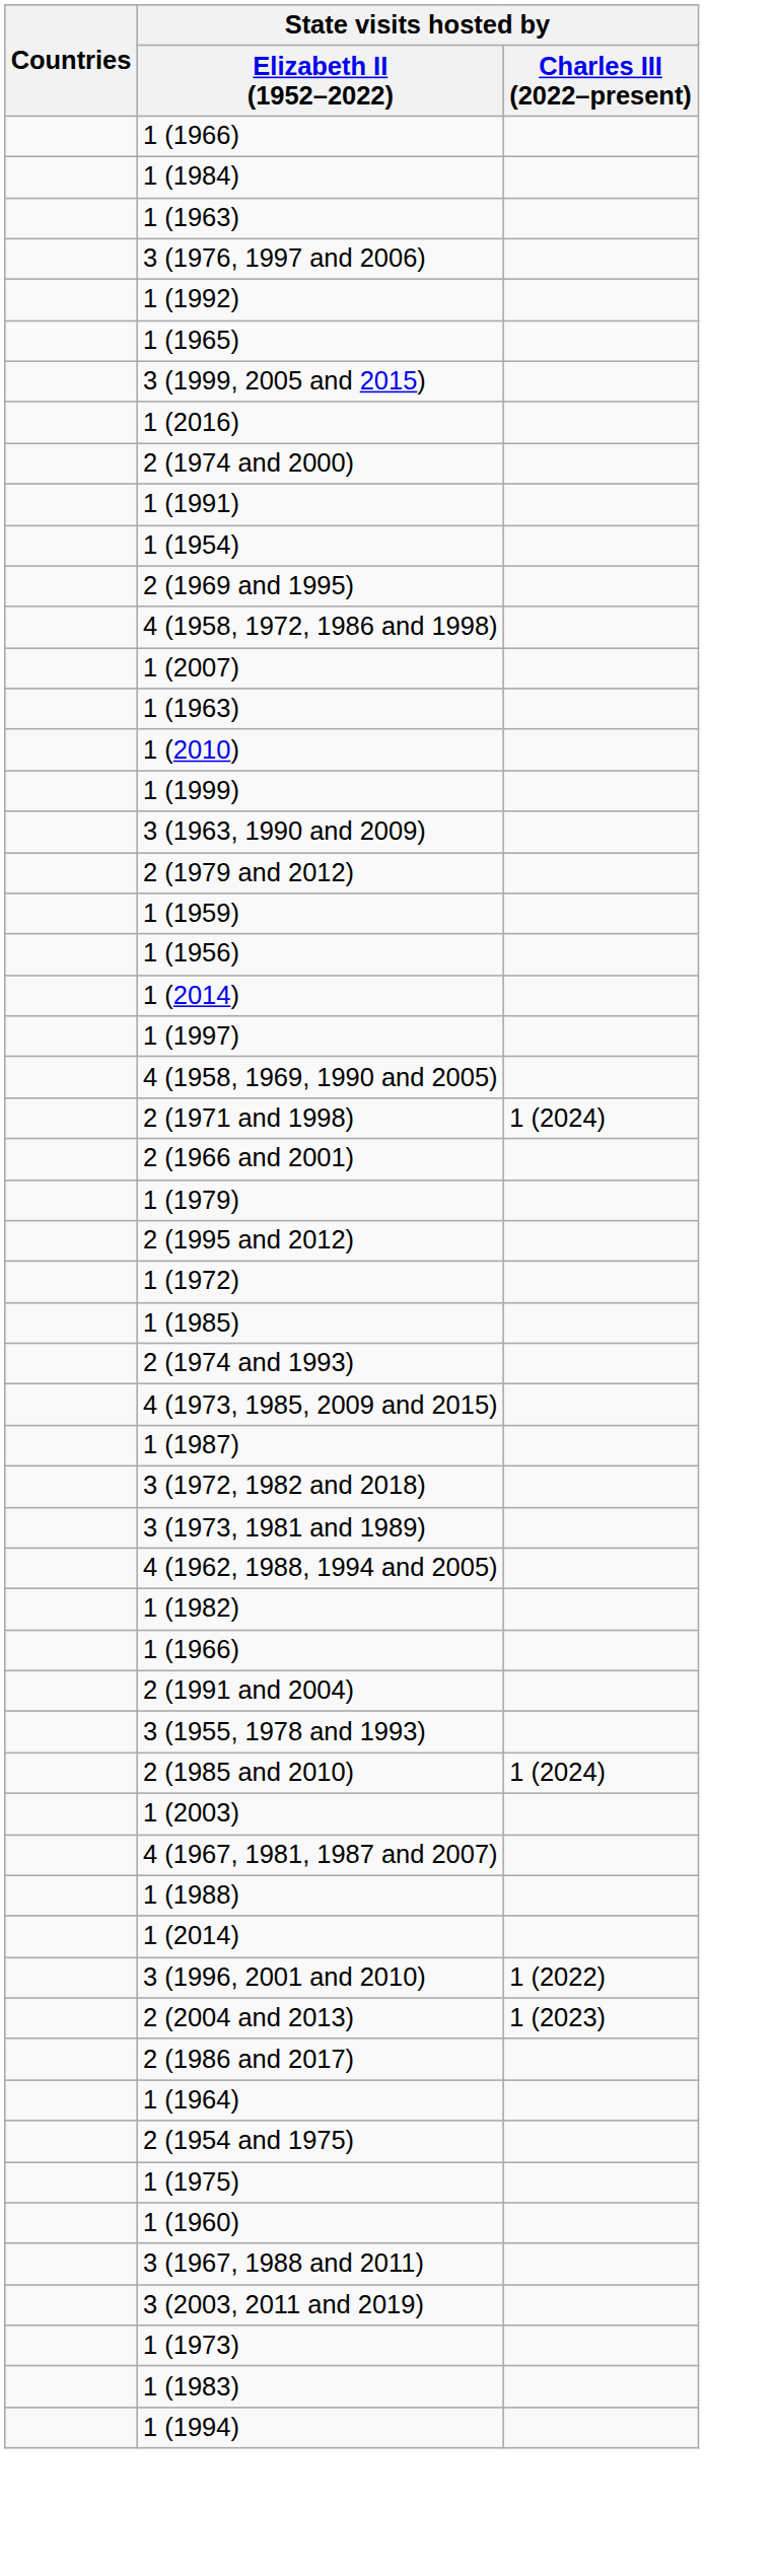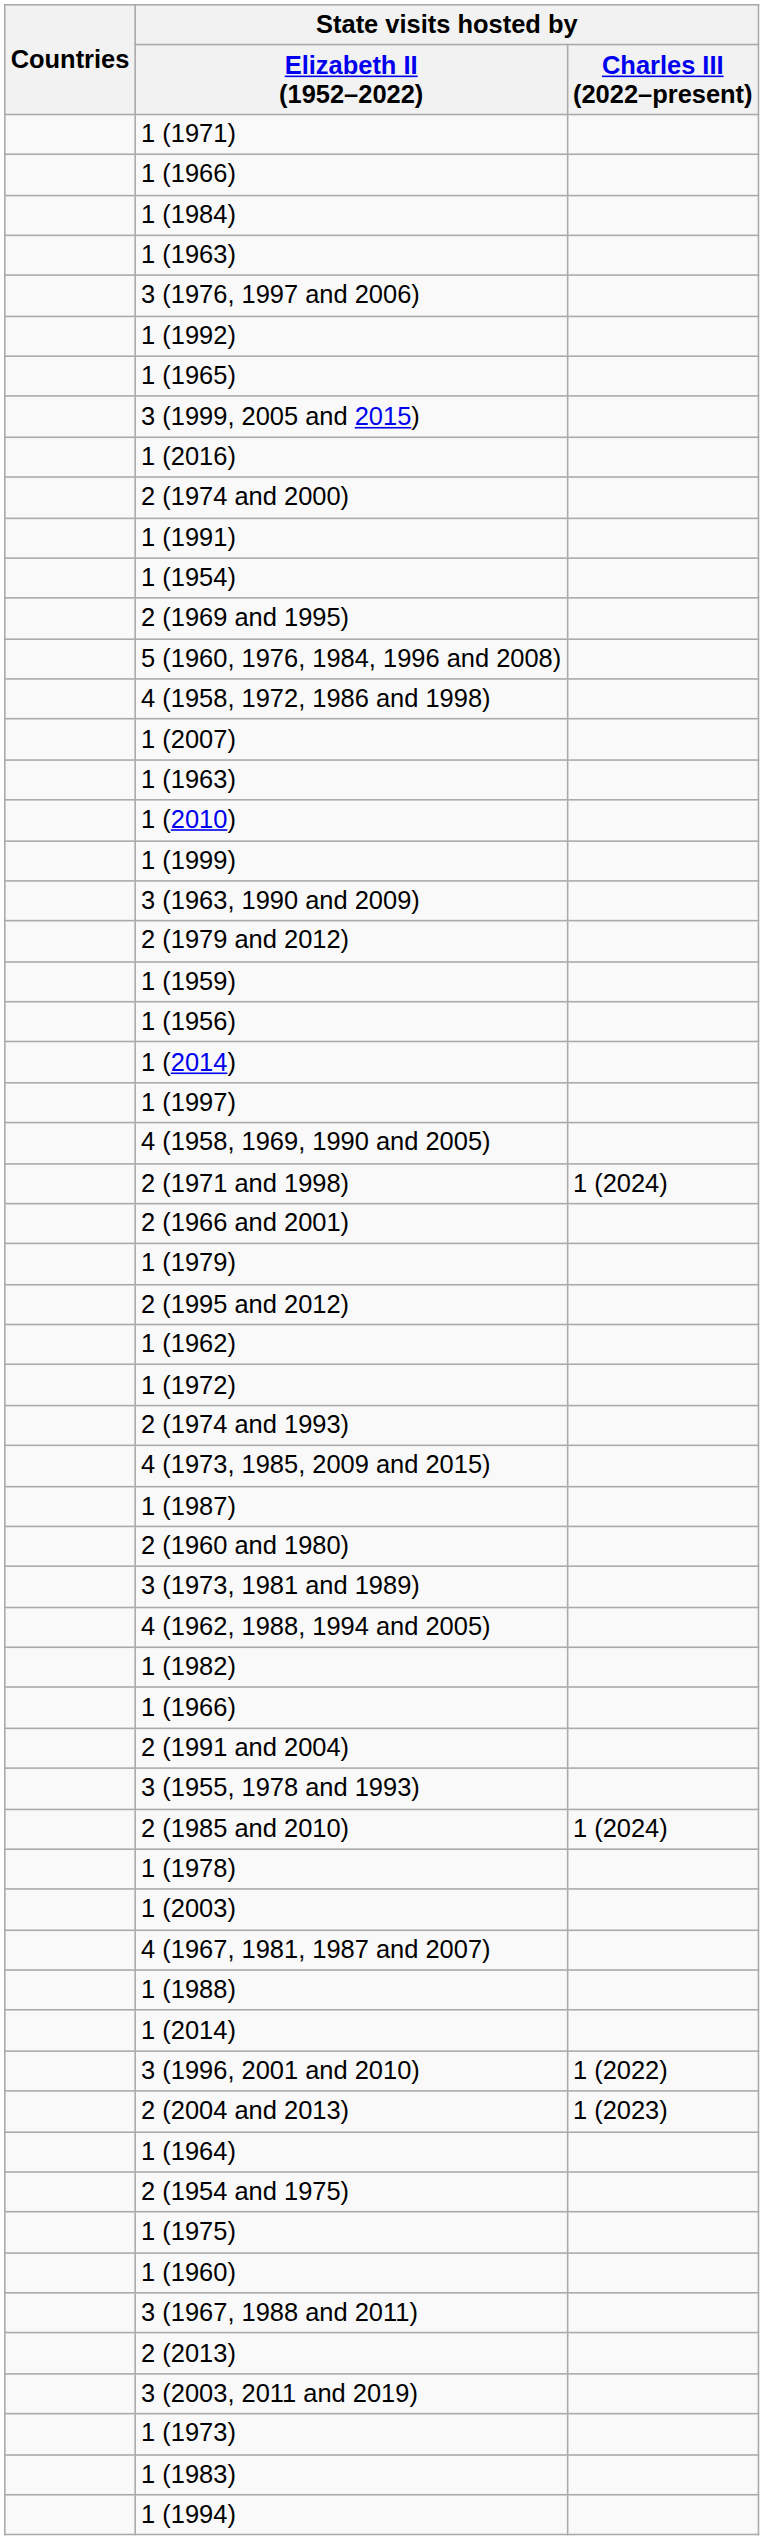+ row: 1 (1971)
+ row: 5 (1960, 1976, 1984, 1996 and 2008)
+ row: 1 (1962)
- row: 1 (1985)
+ row: 2 (1960 and 1980)
- row: 3 (1972, 1982 and 2018)
+ row: 1 (1978)
- row: 2 (1986 and 2017)
+ row: 2 (2013)
